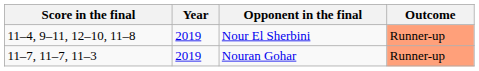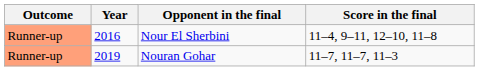columns swapped: Outcome <-> Score in the final
Nour El Sherbini | Year: 2019 -> 2016
